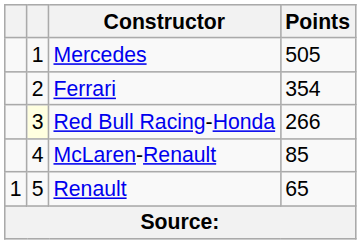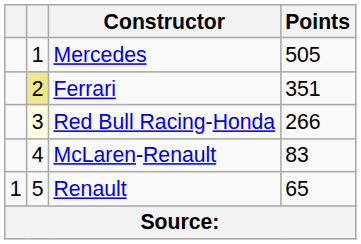Ferrari | column 2: no background -> khaki background
Ferrari | Points: 354 -> 351
McLaren-Renault | Points: 85 -> 83
